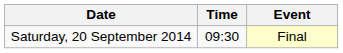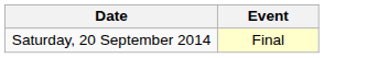- column: Time | 09:30
